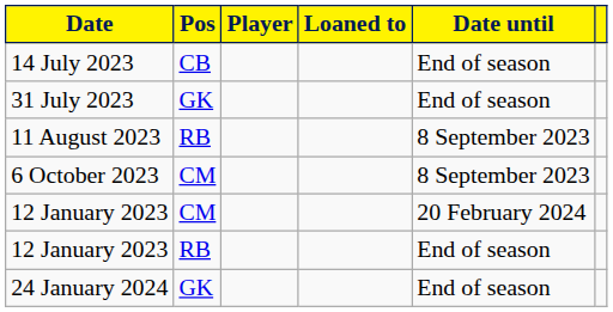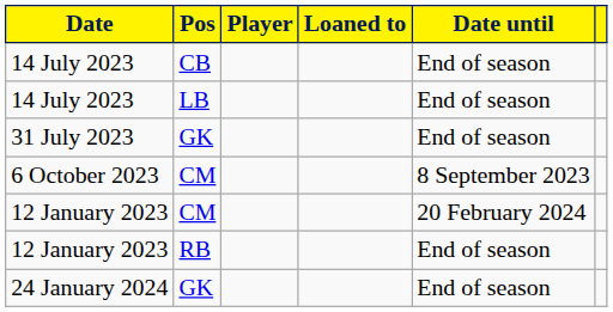+ row: 14 July 2023 | LB | End of season
- row: 11 August 2023 | RB | 8 September 2023
